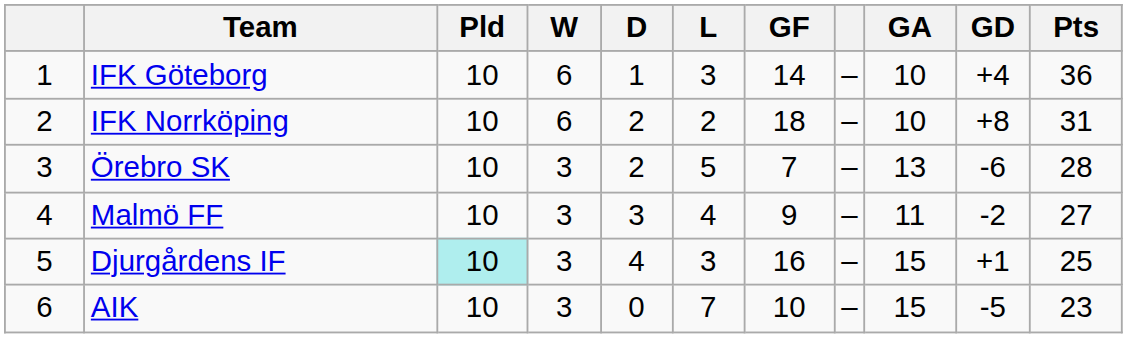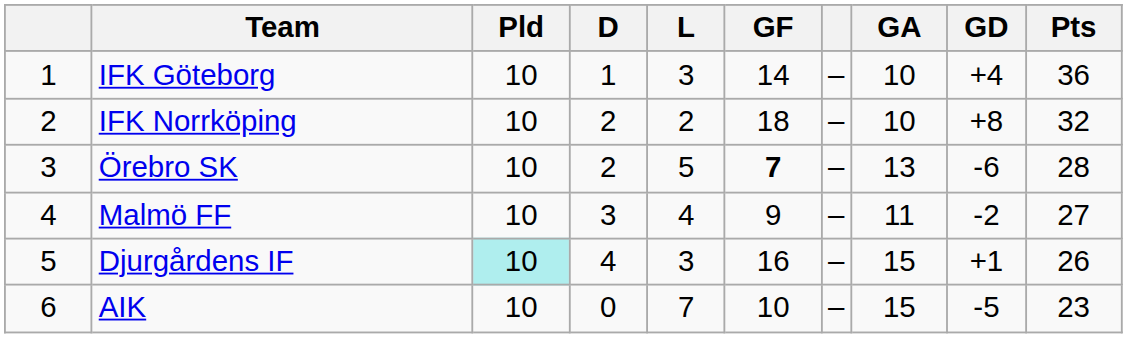- column: W | 6 | 6 | 3 | 3 | 3 | 3
IFK Norrköping | Pts: 31 -> 32
Örebro SK | GF: normal -> bold
Djurgårdens IF | Pts: 25 -> 26
